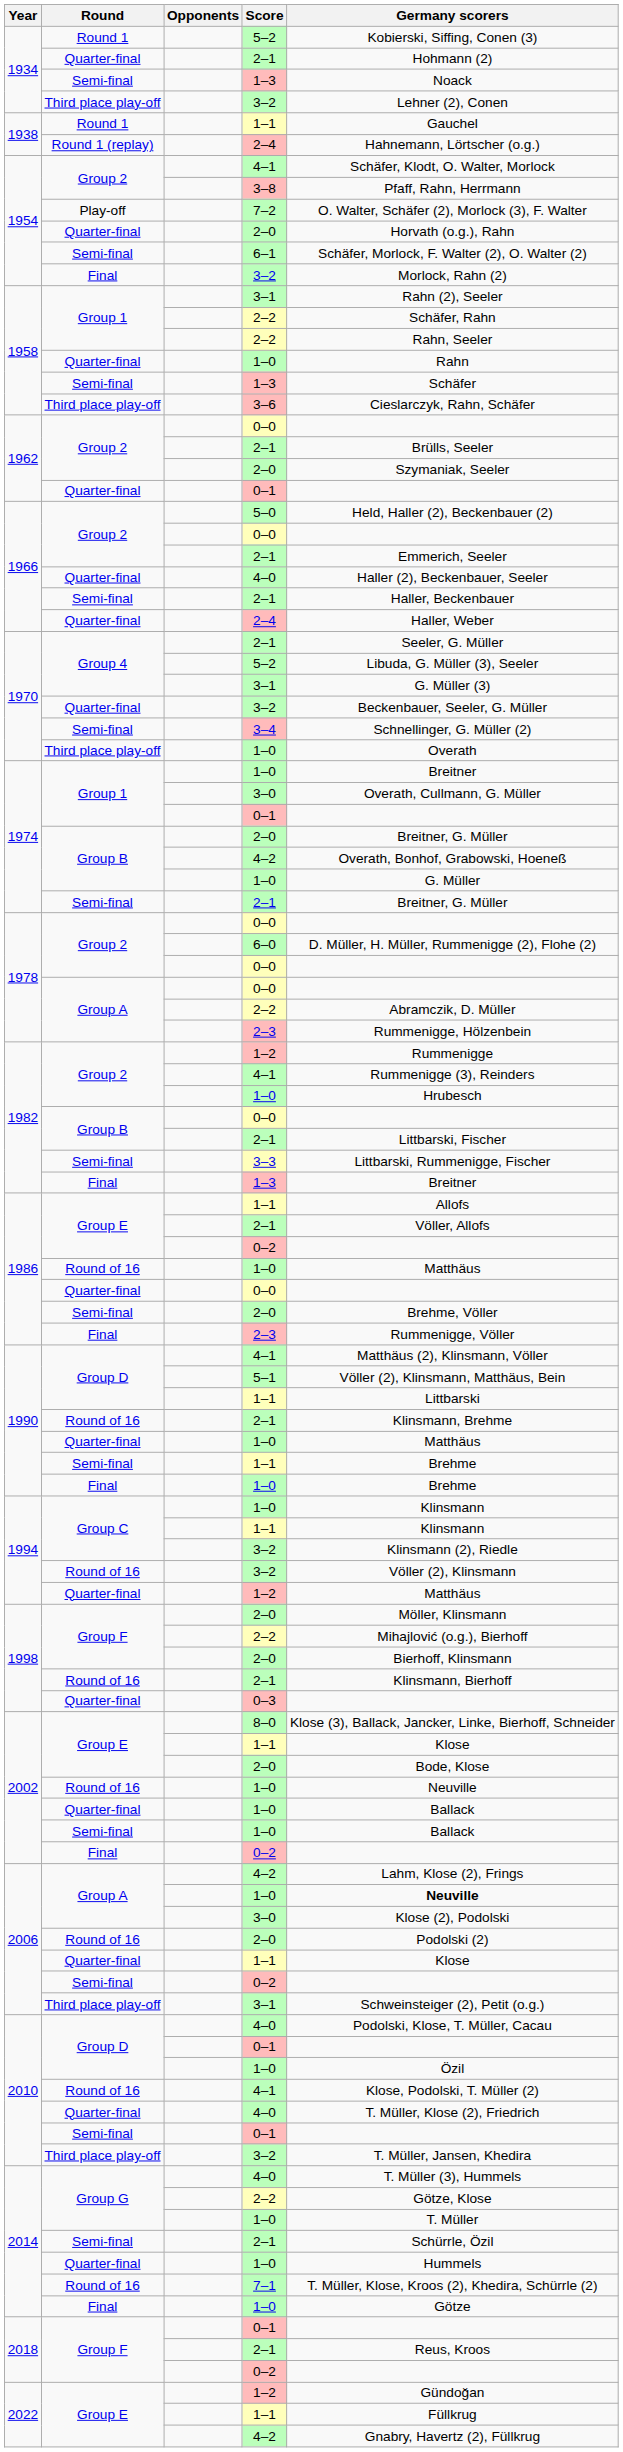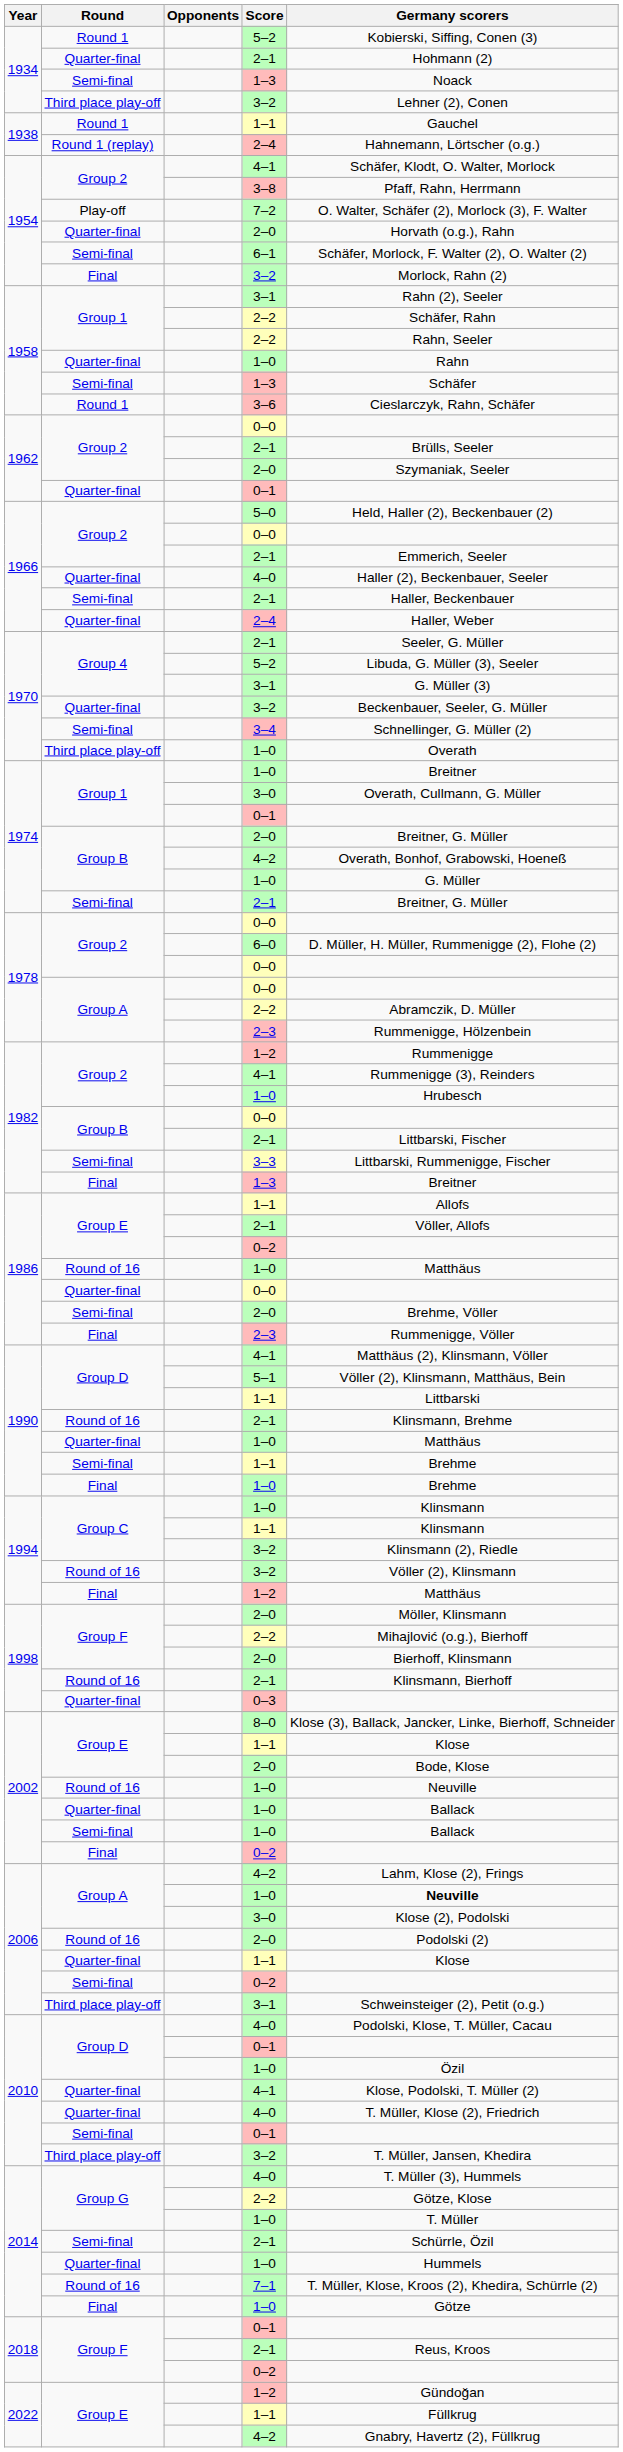3–6 | Round: Third place play-off -> Round 1
1994 / 1–2 | Round: Quarter-final -> Final
2010 / 4–1 | Round: Round of 16 -> Quarter-final
